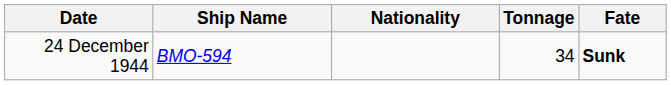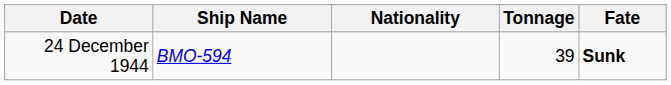24 December 1944 | Tonnage: 34 -> 39
